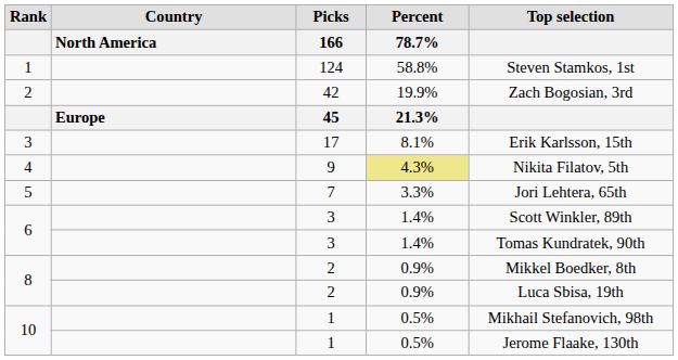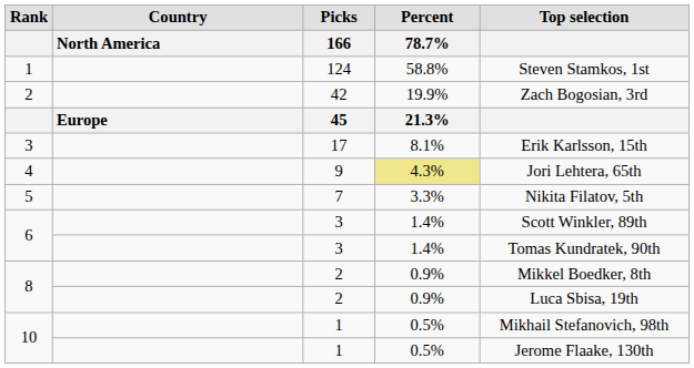4 | Top selection: Nikita Filatov, 5th -> Jori Lehtera, 65th
5 | Top selection: Jori Lehtera, 65th -> Nikita Filatov, 5th
